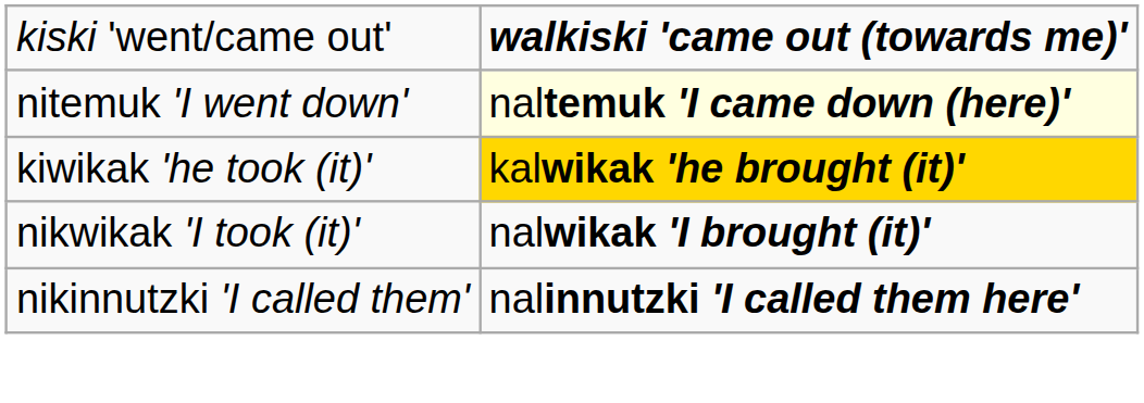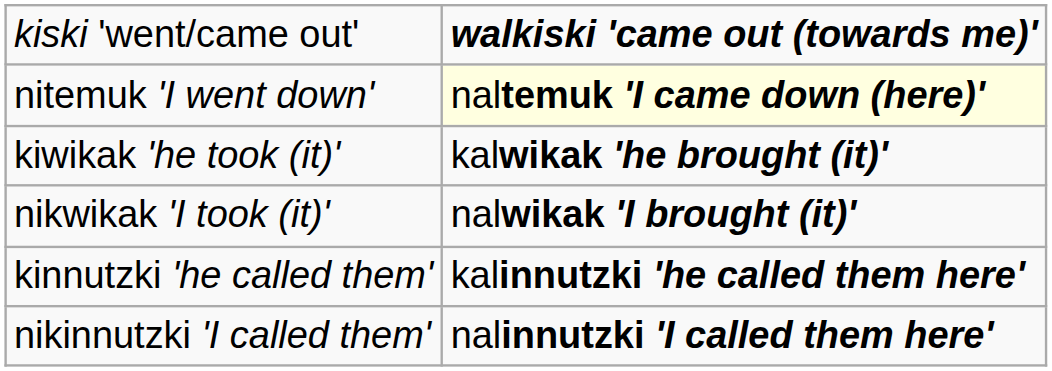kiwikak 'he took (it)' | column 2: gold background -> no background
+ row: kinnutzki 'he called them' | kalinnutzki 'he called them here'
